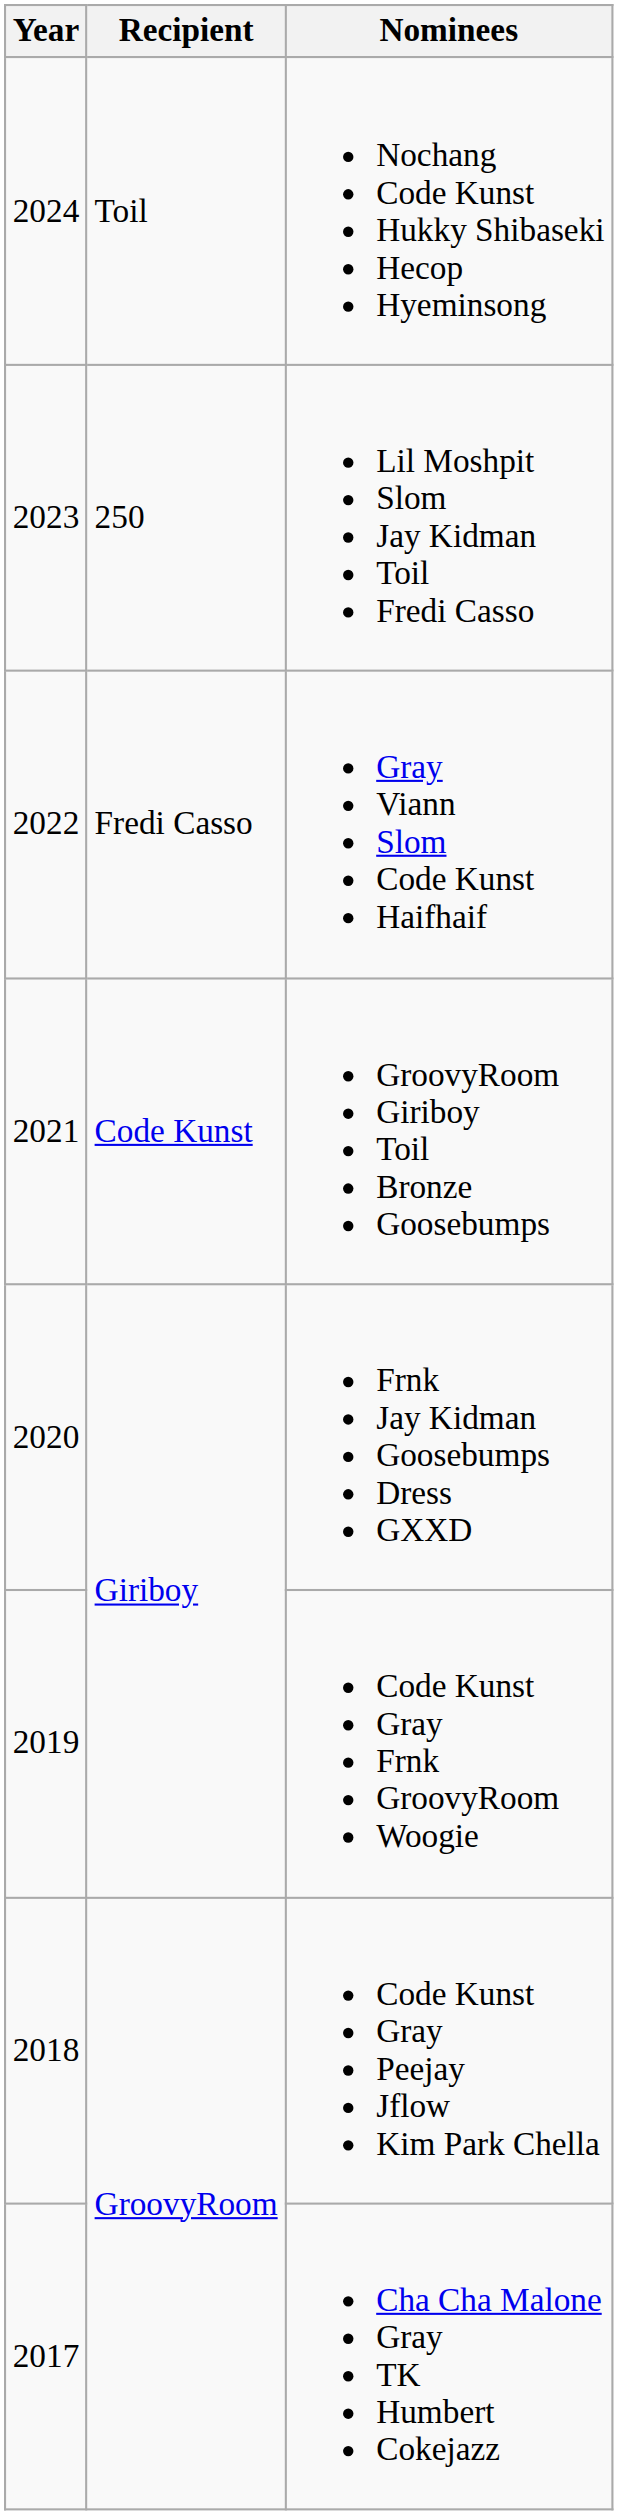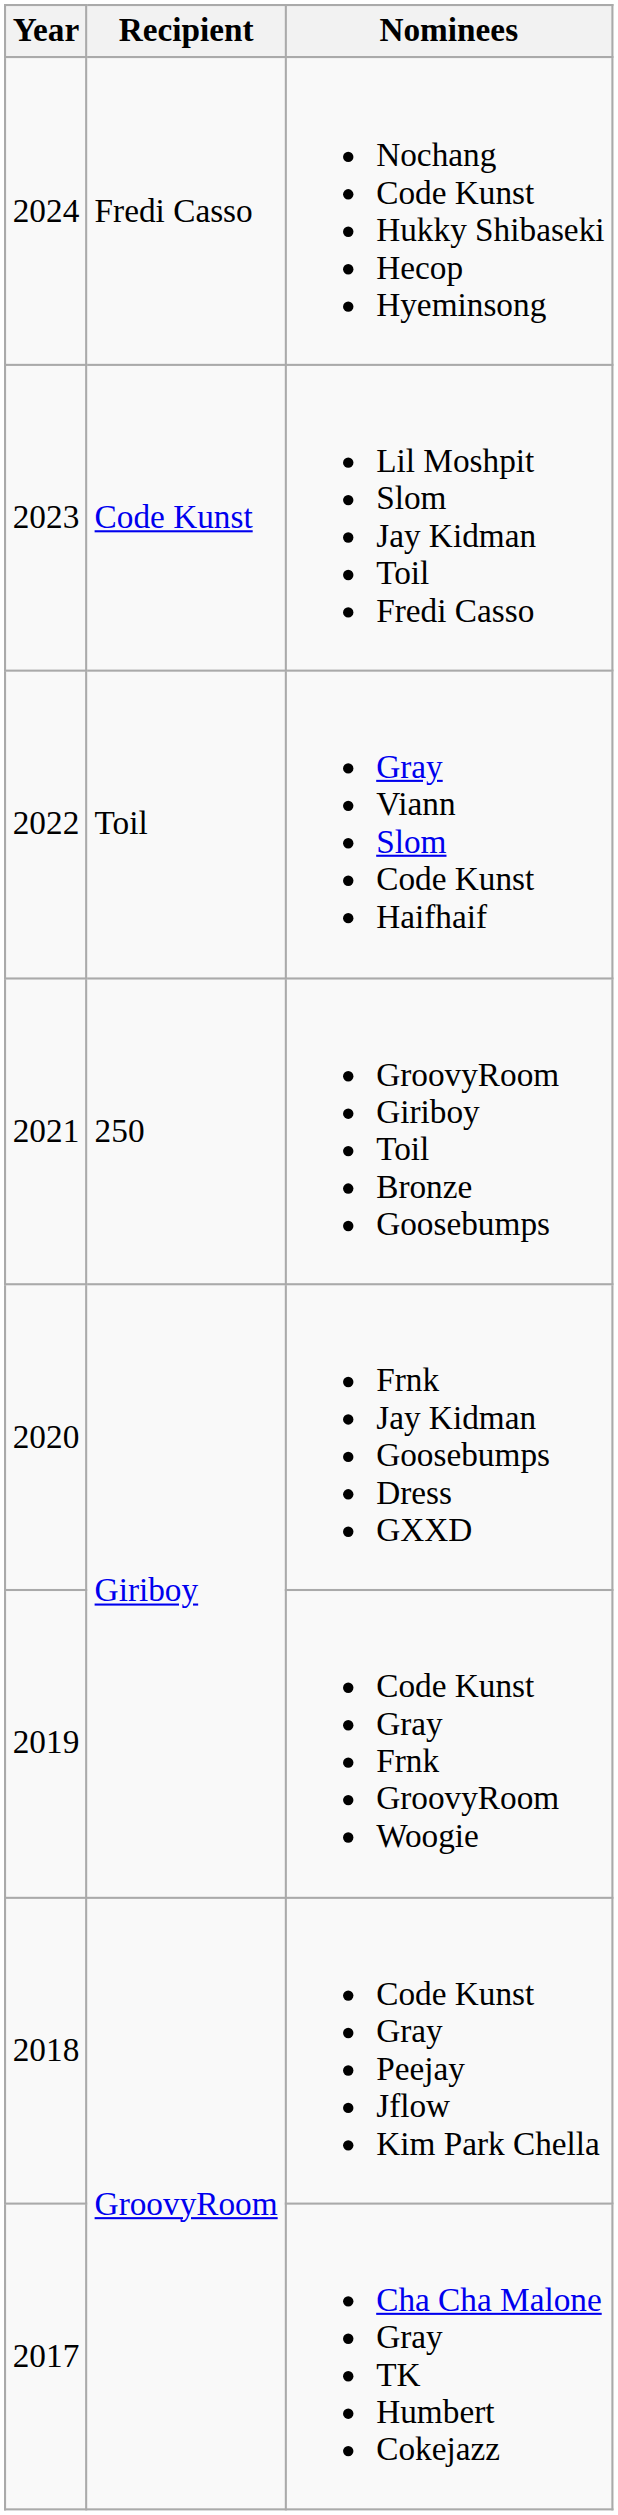Nochang Code Kunst Hukky Shibaseki Hecop Hyeminsong | Recipient: Toil -> Fredi Casso
Lil Moshpit Slom Jay Kidman Toil Fredi Casso | Recipient: 250 -> Code Kunst
Gray Viann Slom Code Kunst Haifhaif | Recipient: Fredi Casso -> Toil
GroovyRoom Giriboy Toil Bronze Goosebumps | Recipient: Code Kunst -> 250
